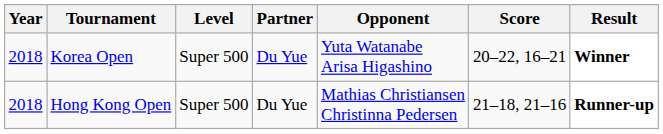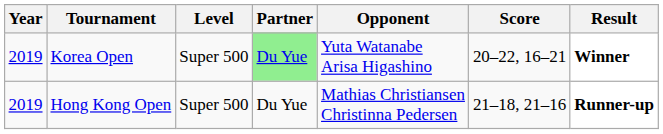Korea Open | Year: 2018 -> 2019
Korea Open | Partner: no background -> lightgreen background
Hong Kong Open | Year: 2018 -> 2019
